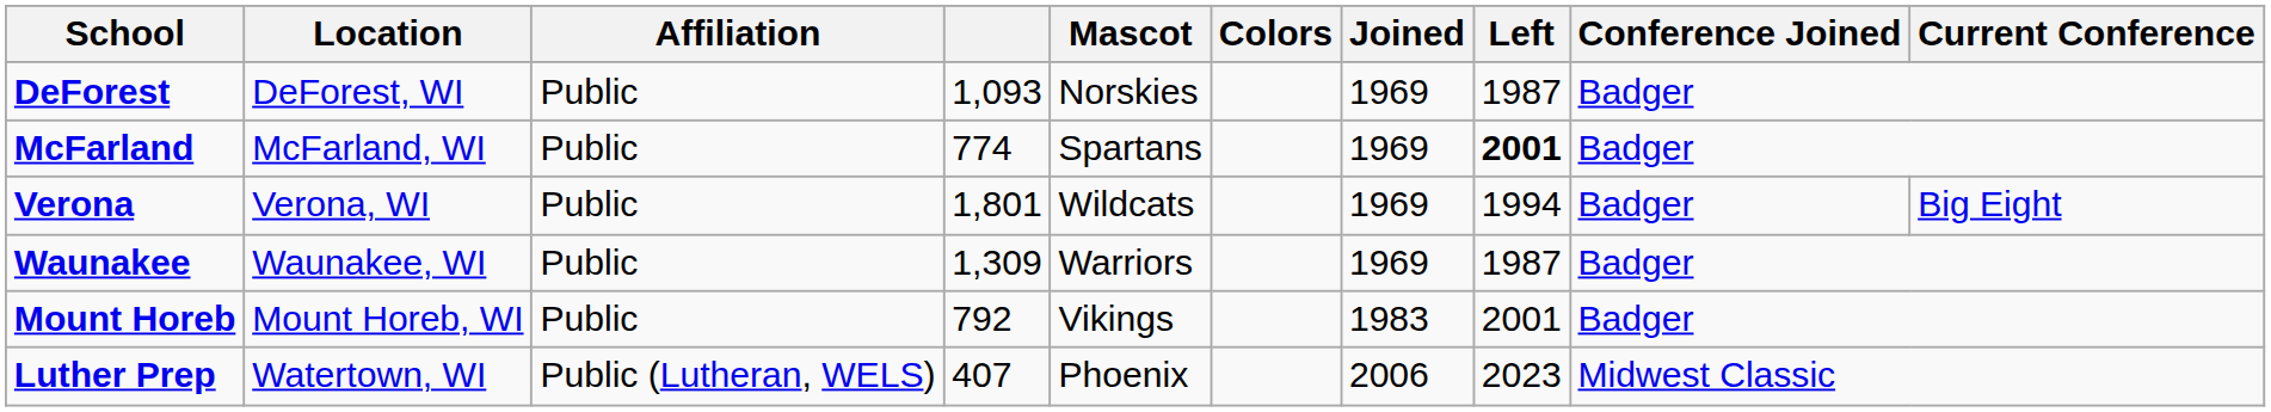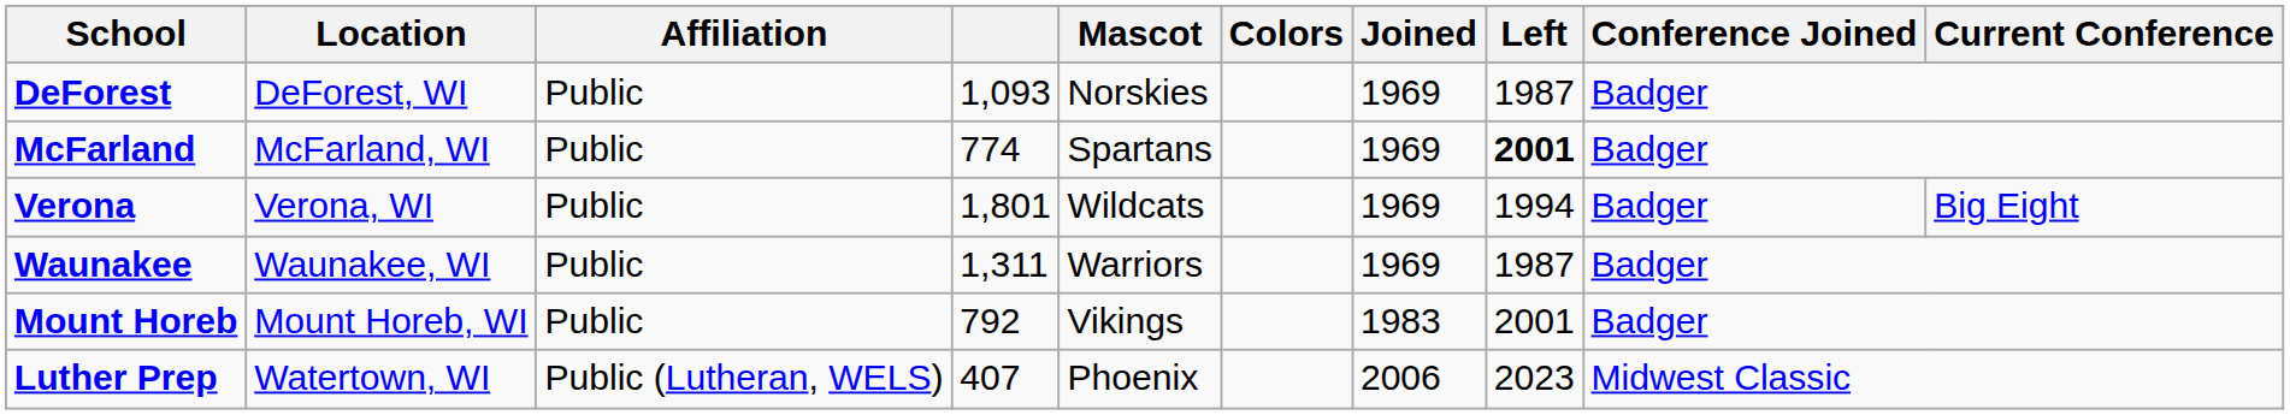Waunakee | column 4: 1,309 -> 1,311
